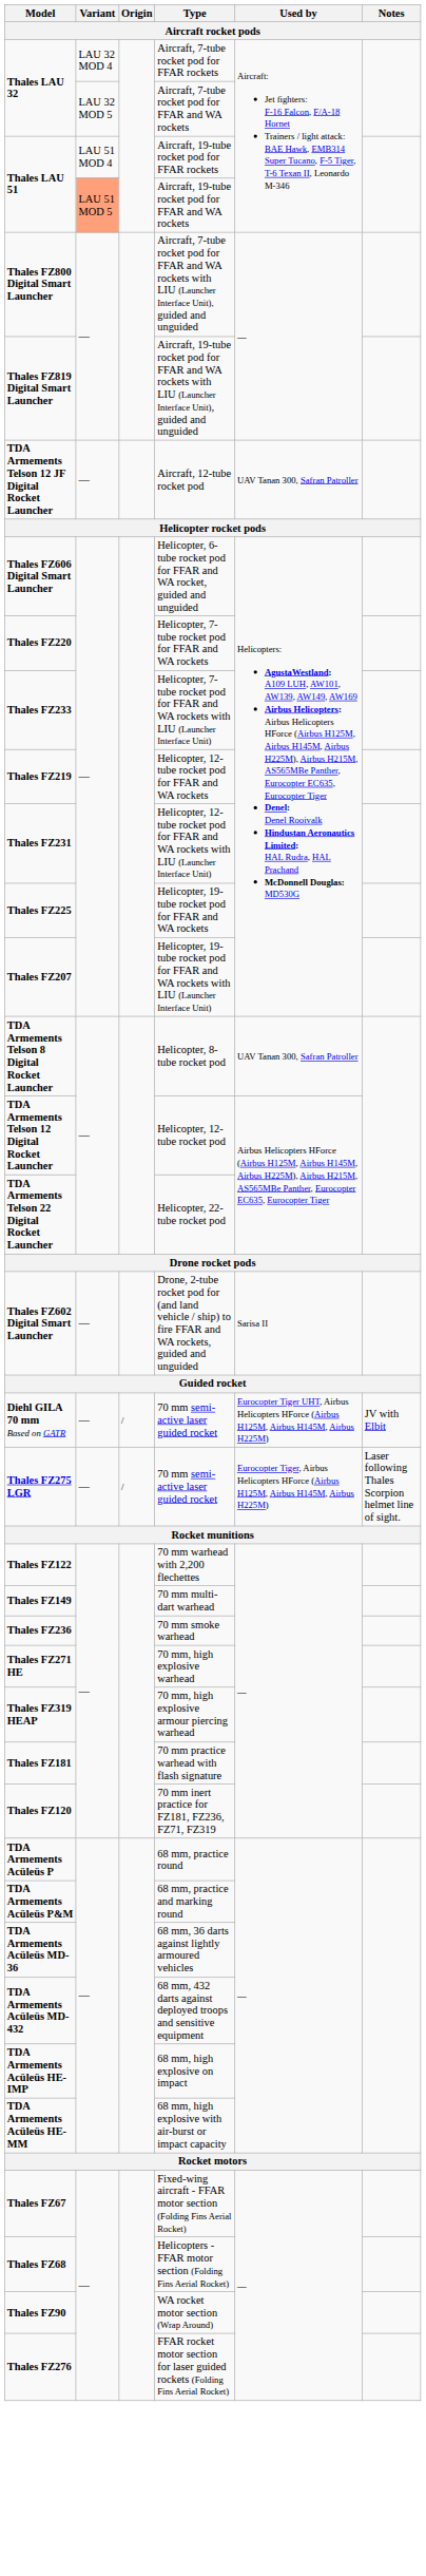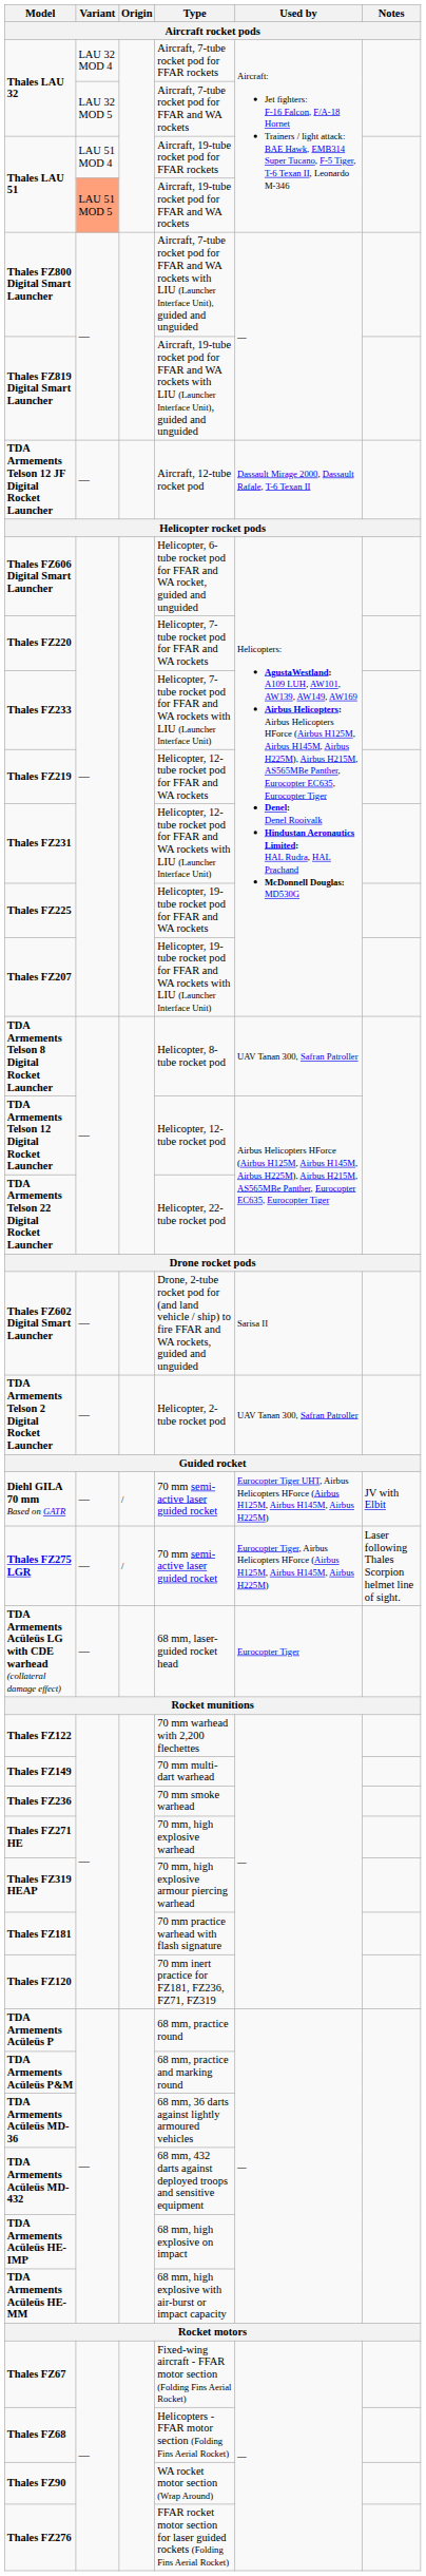Aircraft, 12-tube rocket pod | Used by: UAV Tanan 300, Safran Patroller -> Dassault Mirage 2000, Dassault Rafale, T-6 Texan II
+ row: TDA Armements Telson 2 Digital Rocket Launcher | — | Helicopter, 2-tube rocket pod | UAV Tanan 300, Safran Patroller
+ row: TDA Armements Acüleüs LG with CDE warhead (collateral damage effect) | — | 68 mm, laser-guided rocket head | Eurocopter Tiger
